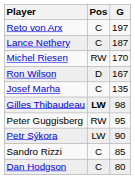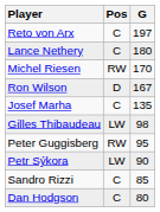Lance Nethery | G: 187 -> 180
Gilles Thibaudeau | Pos: bold -> normal
